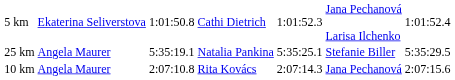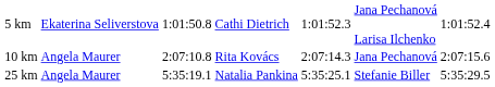rows swapped: 10 km <-> 25 km
